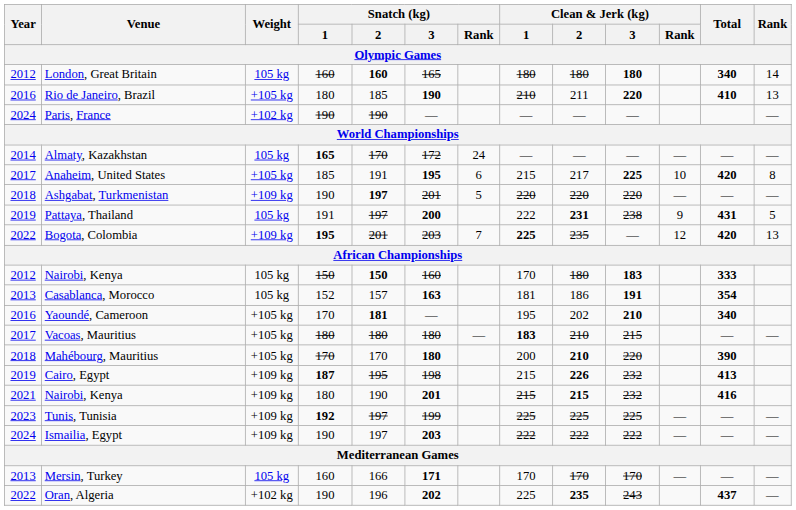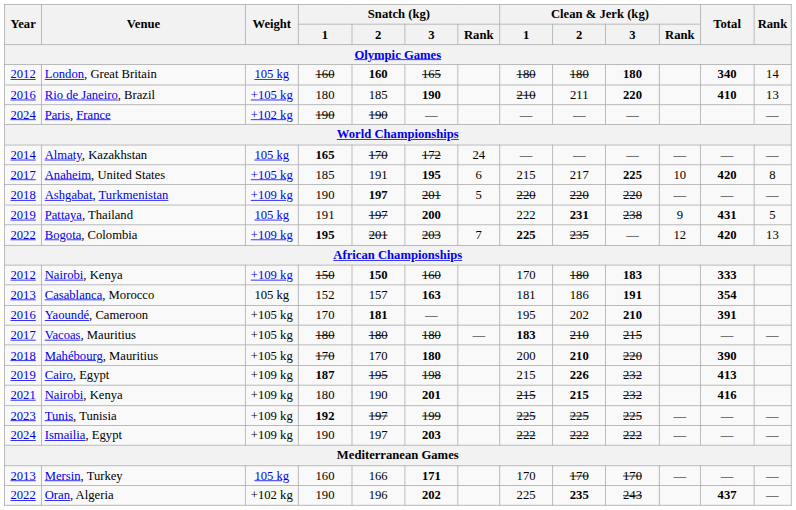Nairobi, Kenya / 150 | Weight: 105 kg -> +109 kg
Yaoundé, Cameroon | Total: 340 -> 391
